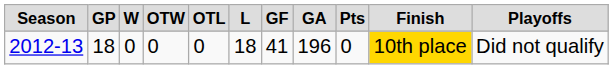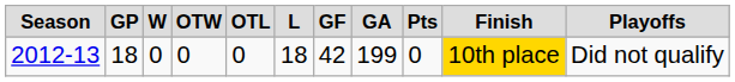2012-13 | column 7: 41 -> 42
2012-13 | column 8: 196 -> 199
